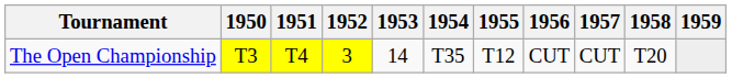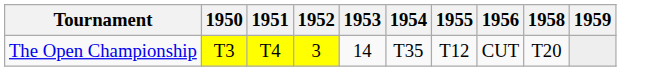- column: 1957 | CUT
